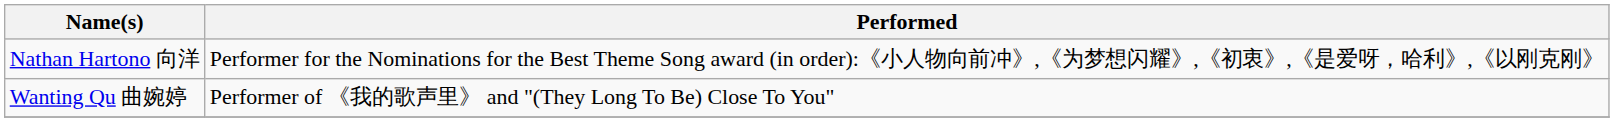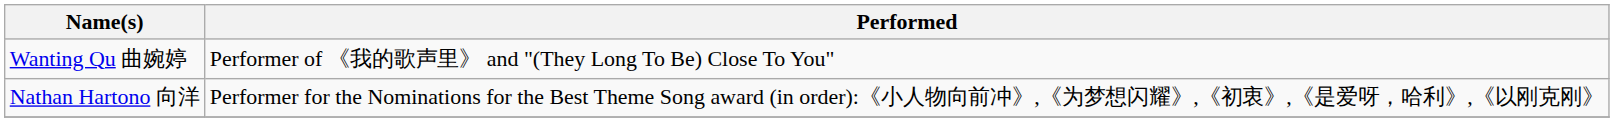rows swapped: Nathan Hartono 向洋 <-> Wanting Qu 曲婉婷
